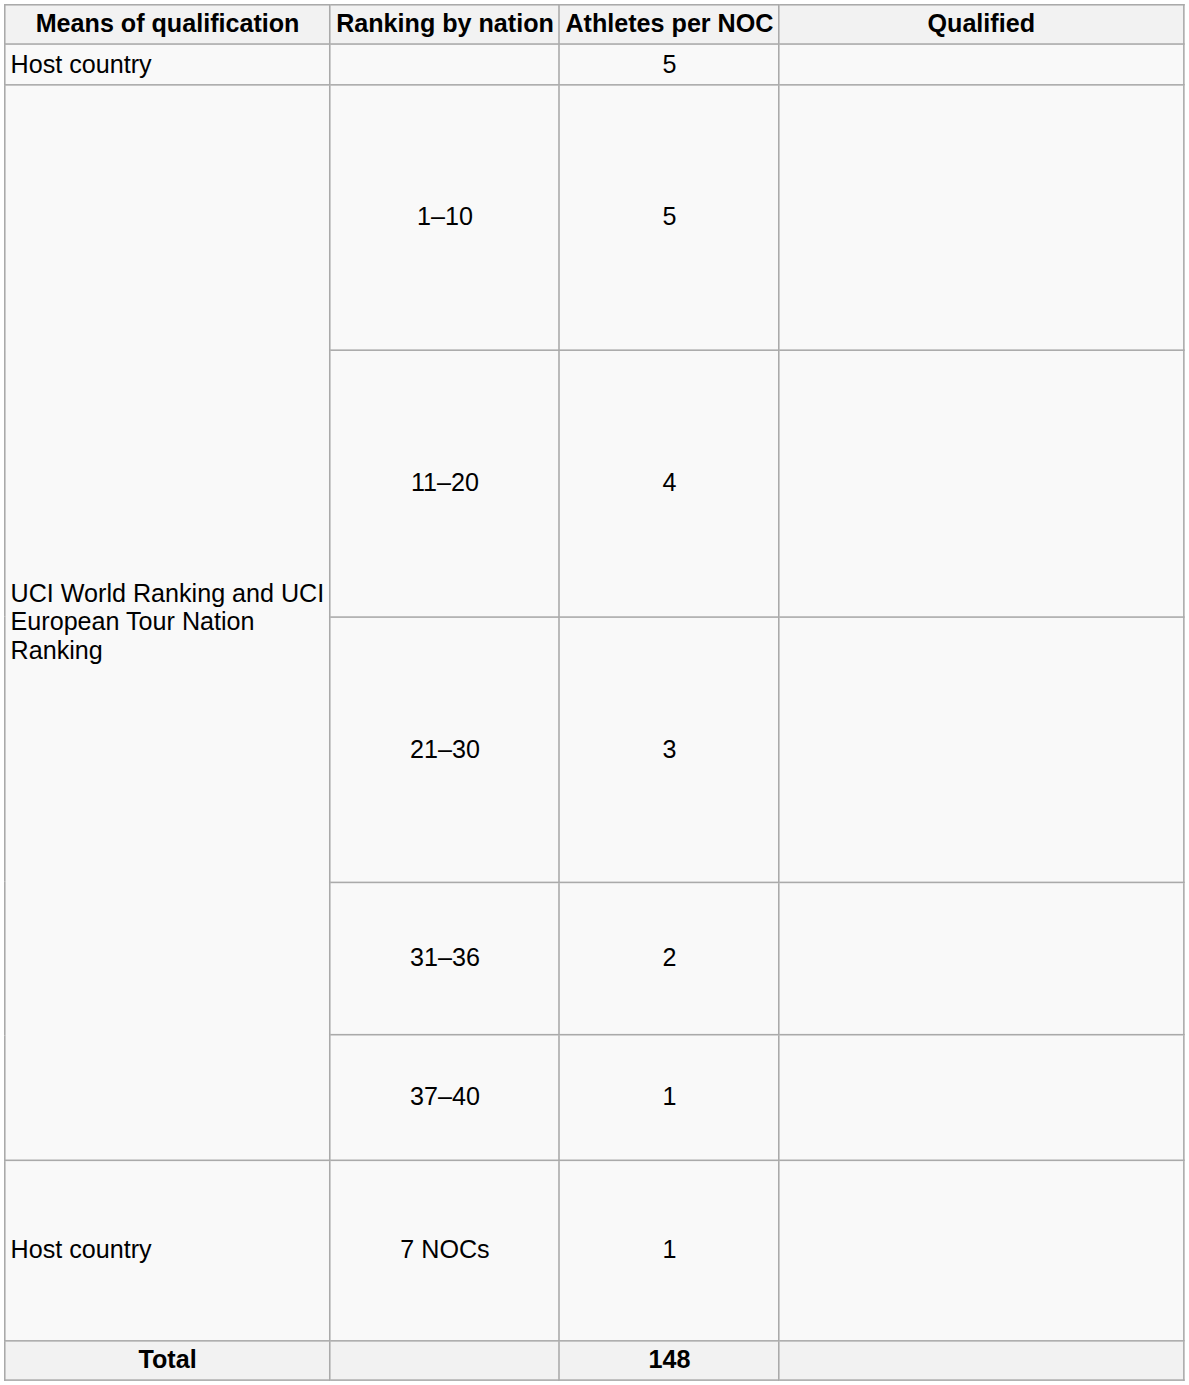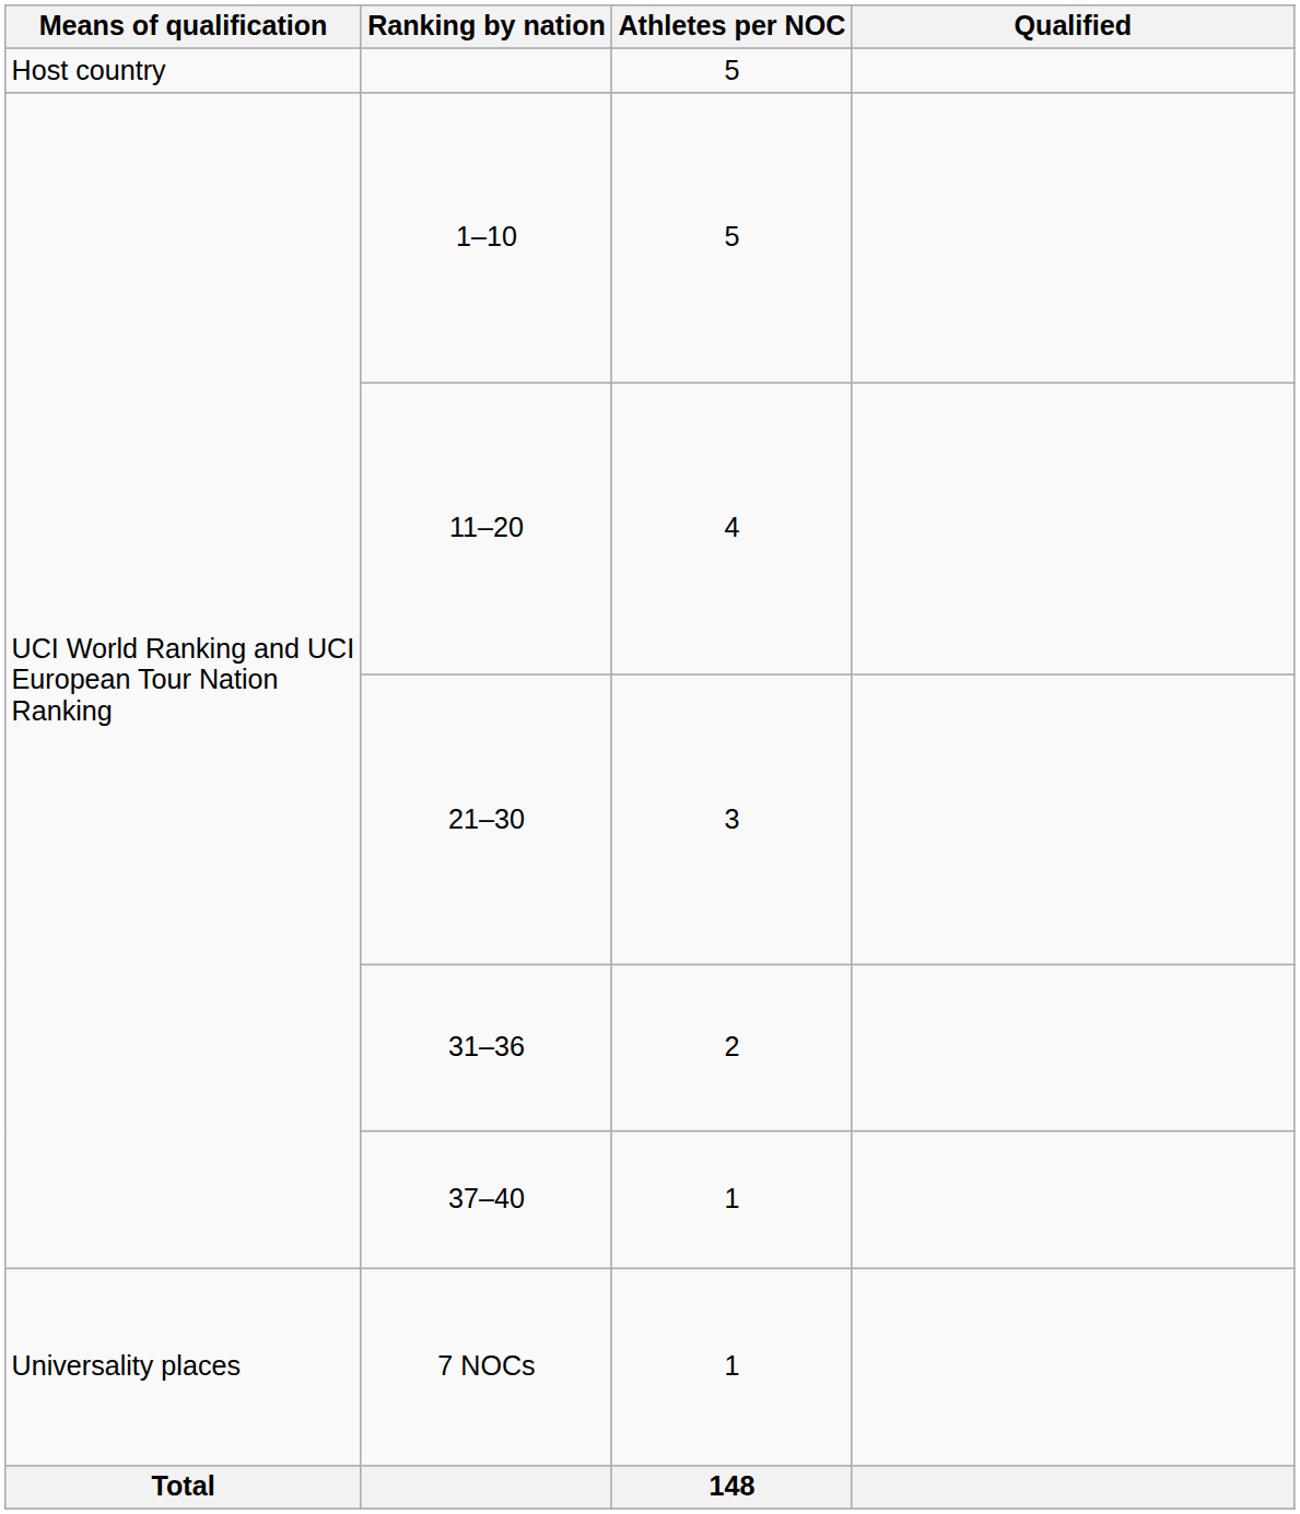7 NOCs | Means of qualification: Host country -> Universality places
